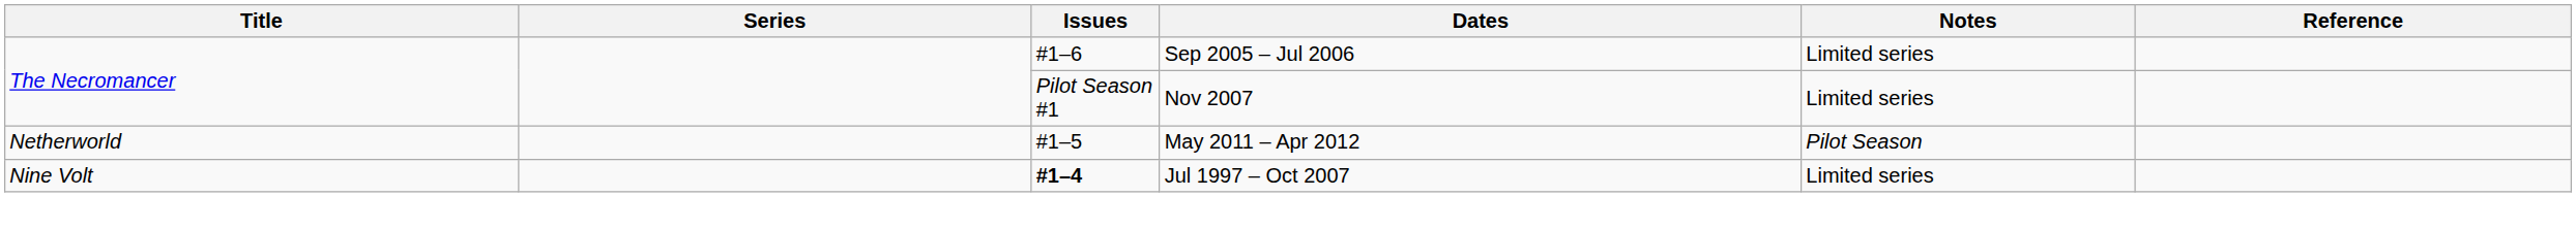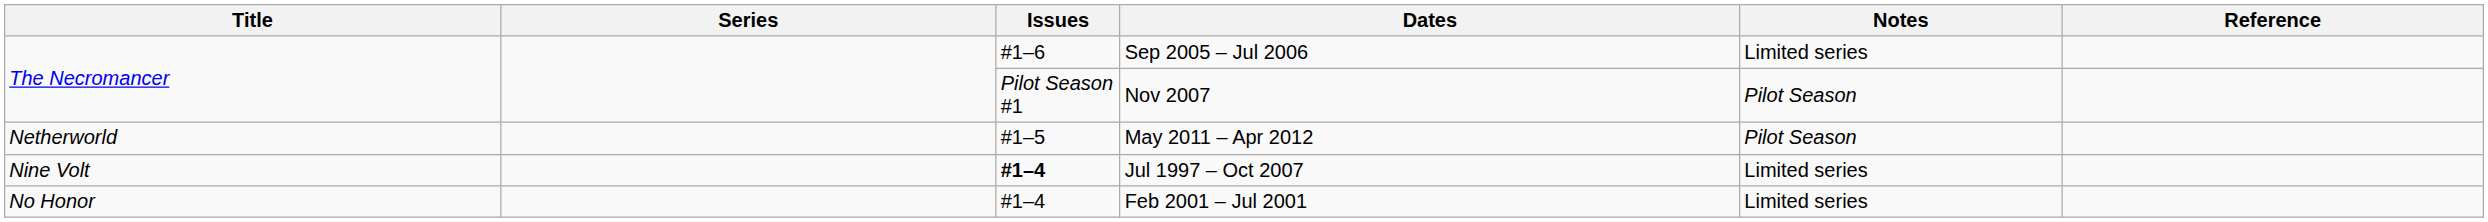Nov 2007 | Notes: Limited series -> Pilot Season
+ row: No Honor | #1–4 | Feb 2001 – Jul 2001 | Limited series
